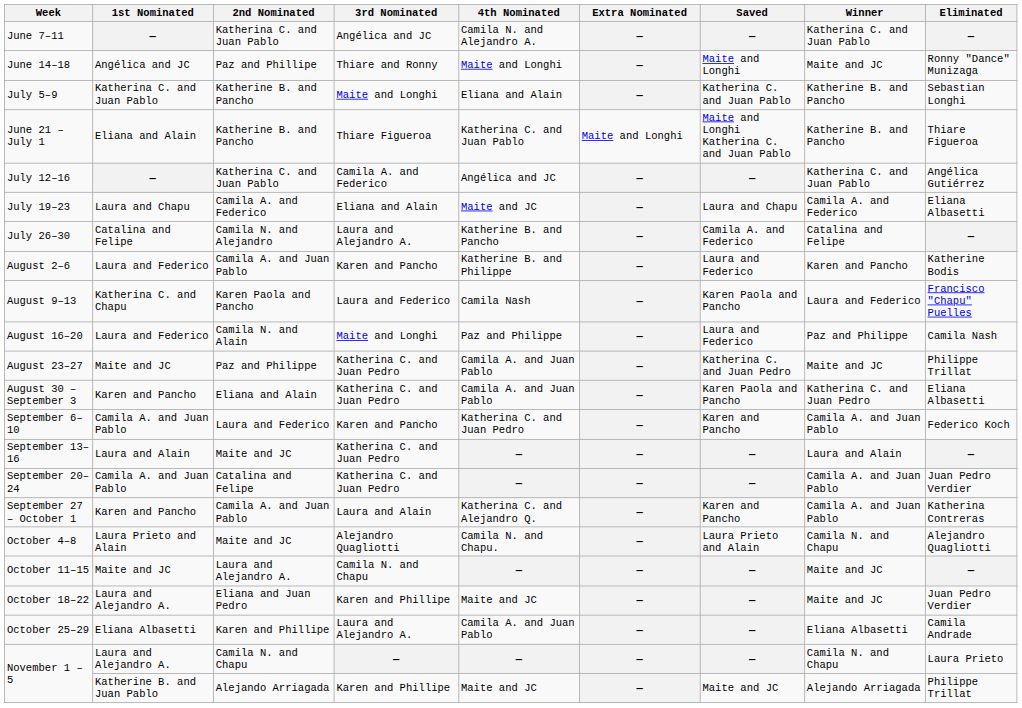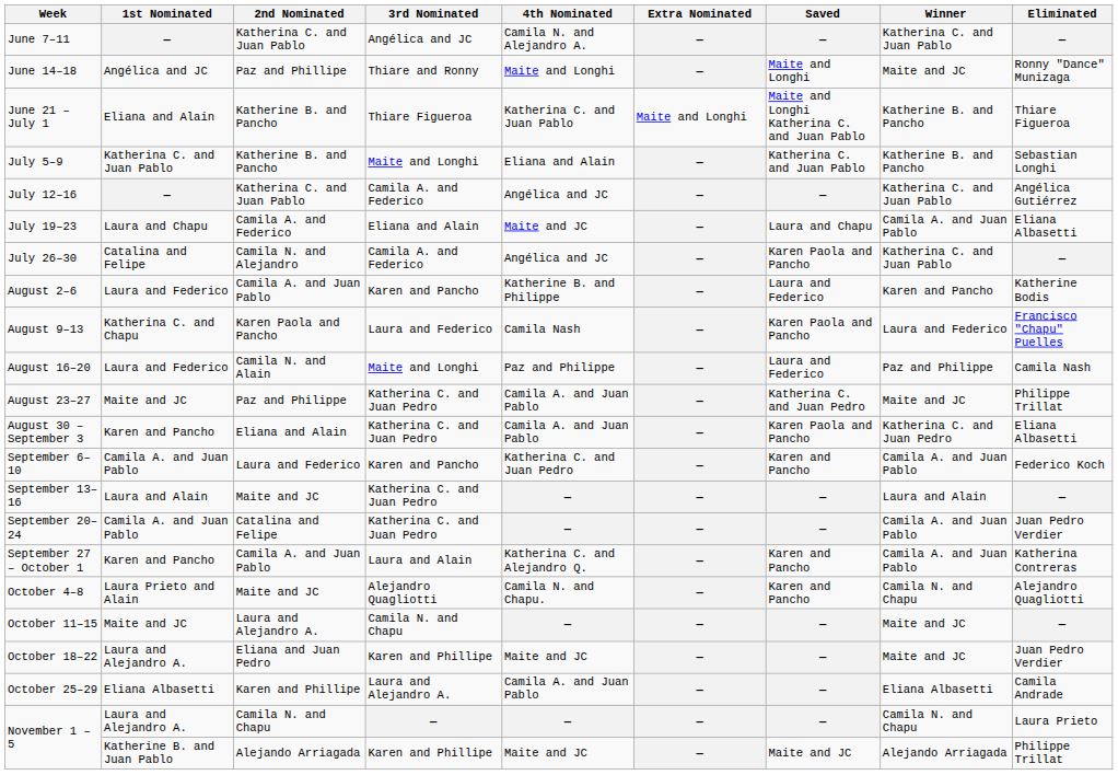rows swapped: June 21 – July 1 <-> July 5–9
July 19–23 | Winner: Camila A. and Federico -> Camila A. and Juan Pablo
July 26–30 | 3rd Nominated: Laura and Alejandro A. -> Camila A. and Federico
July 26–30 | 4th Nominated: Katherine B. and Pancho -> Angélica and JC
July 26–30 | Saved: Camila A. and Federico -> Karen Paola and Pancho
July 26–30 | Winner: Catalina and Felipe -> Katherina C. and Juan Pablo
October 4–8 | Saved: Laura Prieto and Alain -> Karen and Pancho
